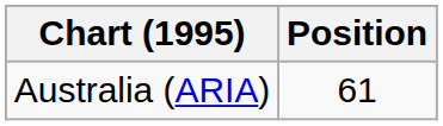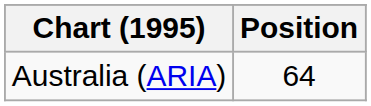Australia (ARIA) | Position: 61 -> 64
